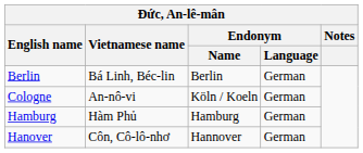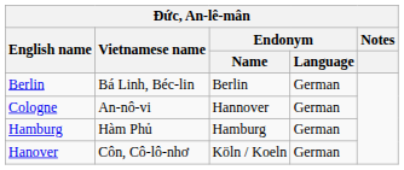Cologne | Endonym / Name: Köln / Koeln -> Hannover
Hanover | Endonym / Name: Hannover -> Köln / Koeln
